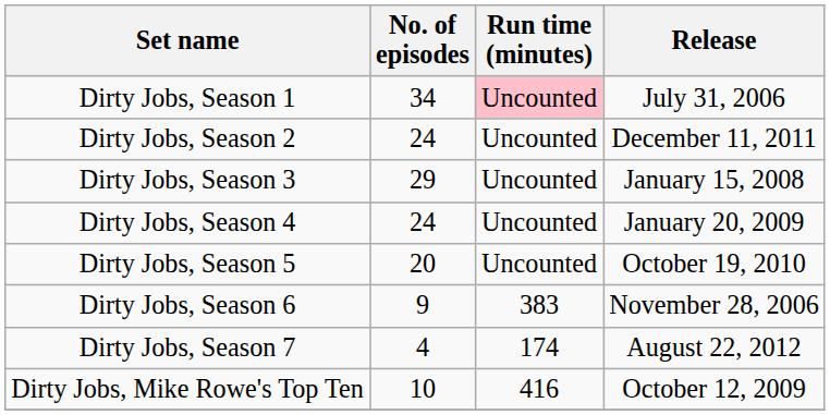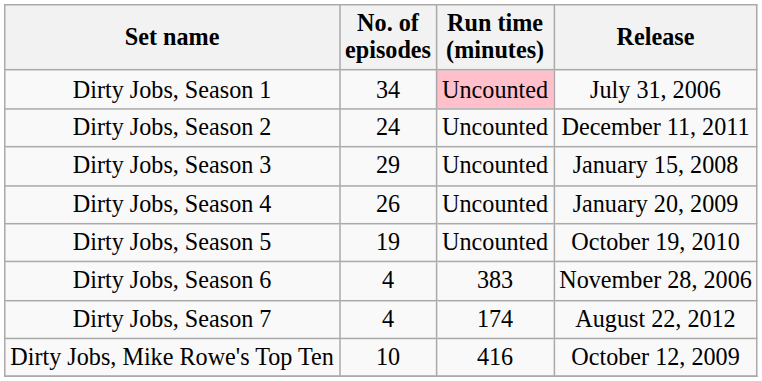Dirty Jobs, Season 4 | No. of episodes: 24 -> 26
Dirty Jobs, Season 5 | No. of episodes: 20 -> 19
Dirty Jobs, Season 6 | No. of episodes: 9 -> 4
